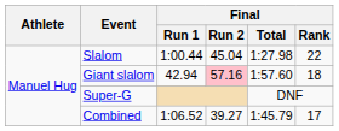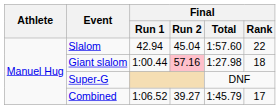Slalom | Final / Run 1: 1:00.44 -> 42.94
Slalom | Final / Total: 1:27.98 -> 1:57.60
Giant slalom | Final / Run 1: 42.94 -> 1:00.44
Giant slalom | Final / Total: 1:57.60 -> 1:27.98
